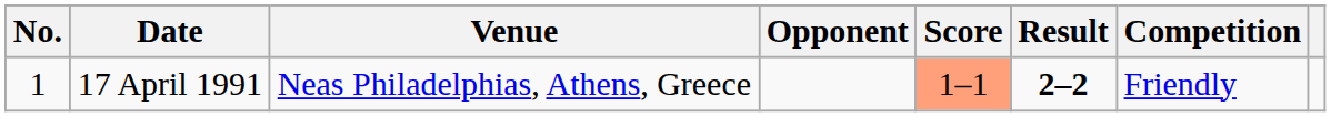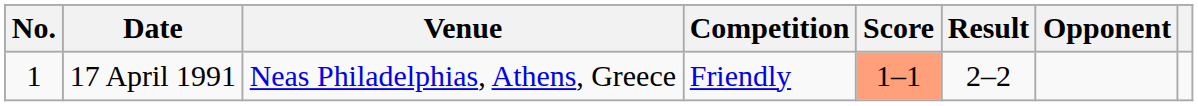columns swapped: Opponent <-> Competition
17 April 1991 | Result: bold -> normal
